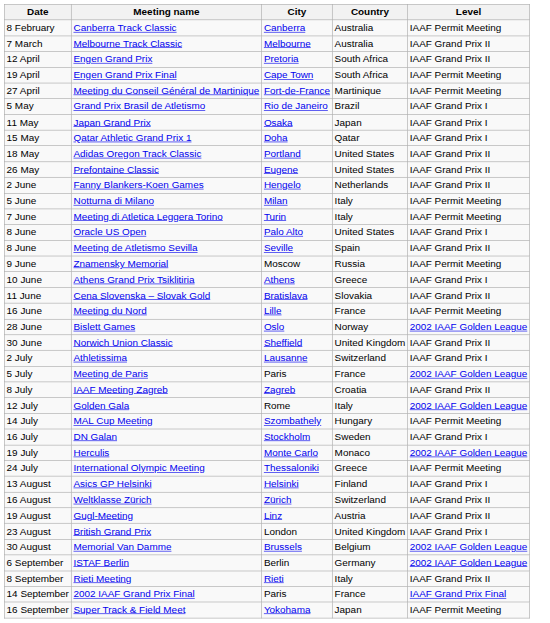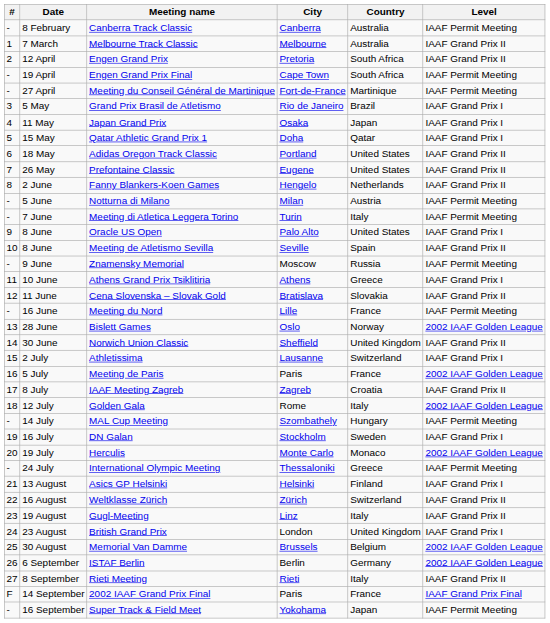+ column: # | - | 1 | 2 | - | - | 3 | 4 | 5 | 6 | 7 | 8 | - | - | 9 | 10 | - | 11 | 12 | - | 13 | 14 | 15 | 16 | 17 | 18 | - | 19 | 20 | - | 21 | 22 | 23 | 24 | 25 | 26 | 27 | F | -
Notturna di Milano | Country: Italy -> Austria
Gugl-Meeting | Country: Austria -> Italy
